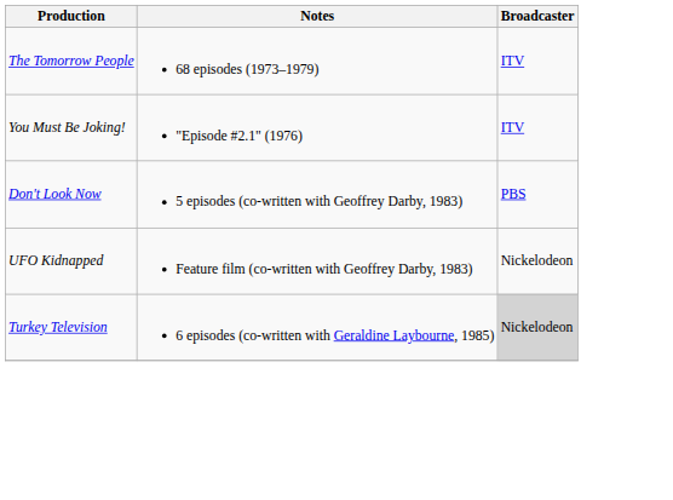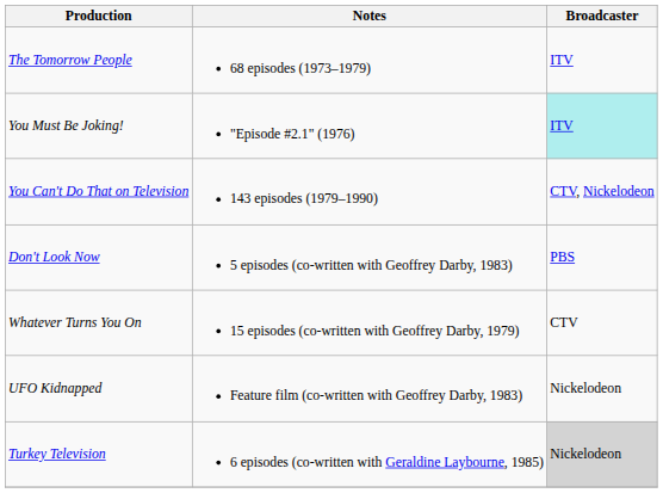You Must Be Joking! | Broadcaster: no background -> paleturquoise background
+ row: You Can't Do That on Television | 143 episodes (1979–1990) | CTV, Nickelodeon
+ row: Whatever Turns You On | 15 episodes (co-written with Geoffrey Darby, 1979) | CTV
